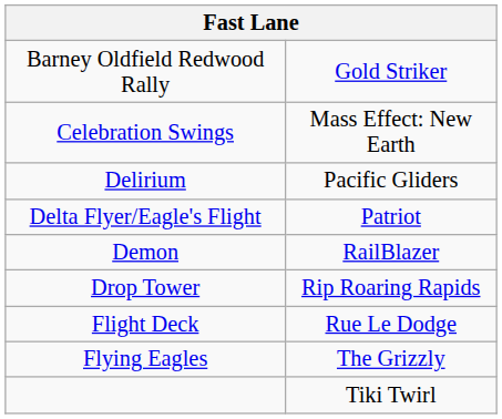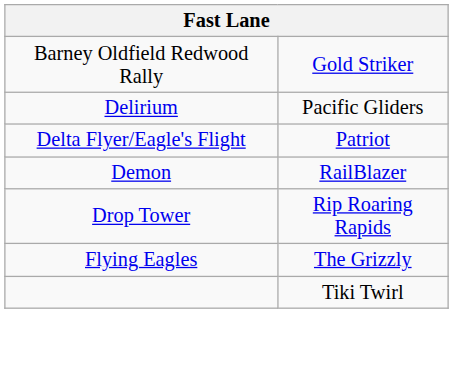- row: Celebration Swings | Mass Effect: New Earth
- row: Flight Deck | Rue Le Dodge
